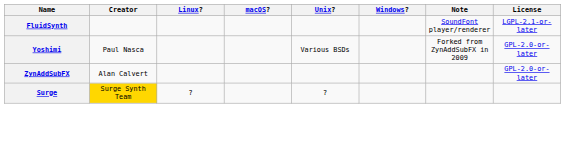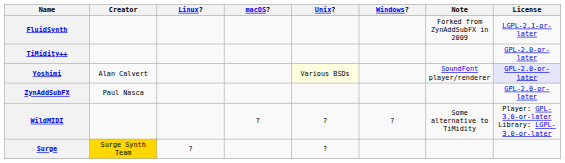FluidSynth | Note: SoundFont player/renderer -> Forked from ZynAddSubFX in 2009
+ row: TiMidity++ | GPL-2.0-or-later
Yoshimi | Creator: Paul Nasca -> Alan Calvert
Yoshimi | Unix?: no background -> lightyellow background
Yoshimi | Note: Forked from ZynAddSubFX in 2009 -> SoundFont player/renderer
Yoshimi | License: no background -> lavender background
ZynAddSubFX | Creator: Alan Calvert -> Paul Nasca
+ row: WildMIDI | ? | ? | ? | Some alternative to TiMidity | Player: GPL-3.0-or-later Library: LGPL-3.0-or-later
